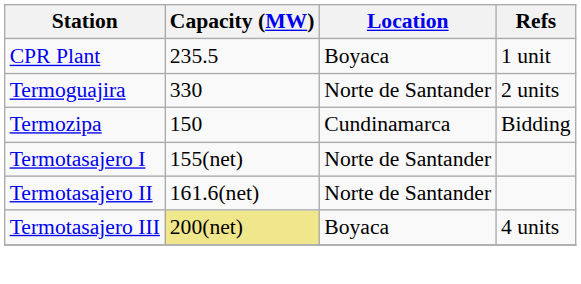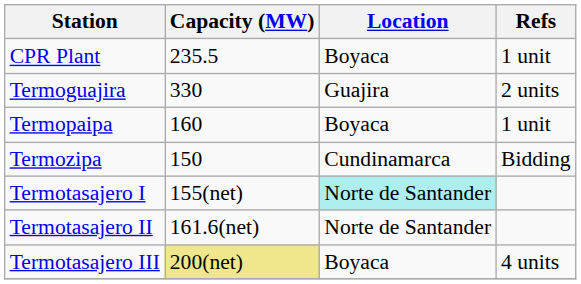Termoguajira | Location: Norte de Santander -> Guajira
+ row: Termopaipa | 160 | Boyaca | 1 unit
Termotasajero I | Location: no background -> paleturquoise background
